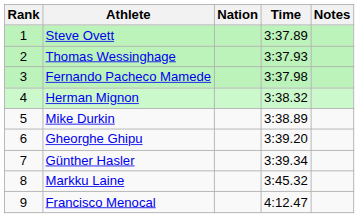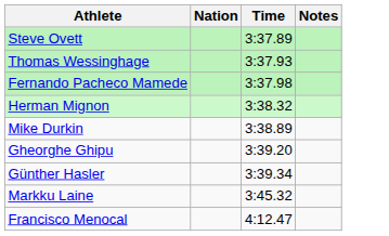- column: Rank | 1 | 2 | 3 | 4 | 5 | 6 | 7 | 8 | 9
